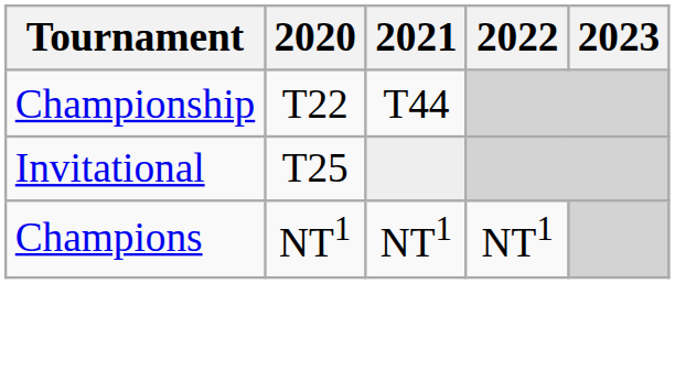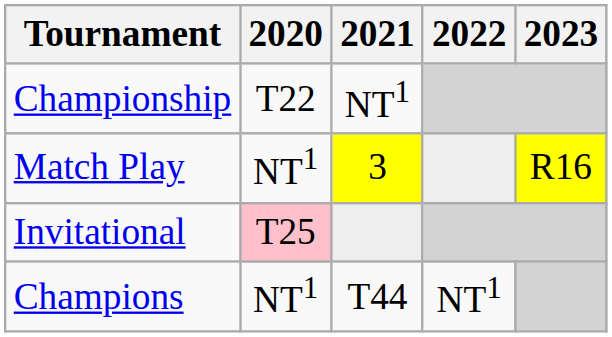Championship | 2021: T44 -> NT1
+ row: Match Play | NT1 | 3 | R16
Invitational | 2020: no background -> pink background
Champions | 2021: NT1 -> T44
